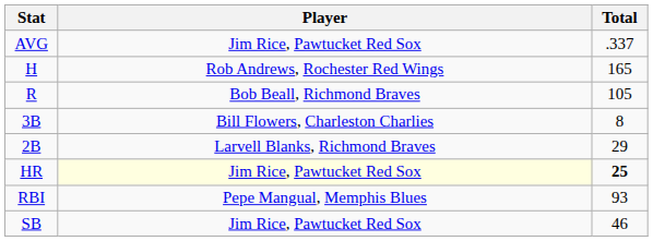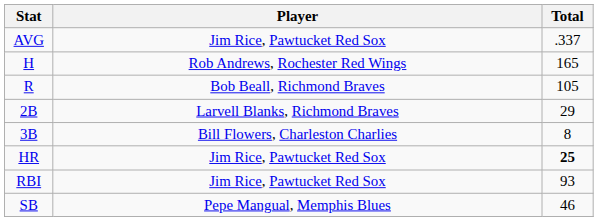rows swapped: 2B <-> 3B
HR | Player: lightyellow background -> no background
RBI | Player: Pepe Mangual, Memphis Blues -> Jim Rice, Pawtucket Red Sox
SB | Player: Jim Rice, Pawtucket Red Sox -> Pepe Mangual, Memphis Blues
